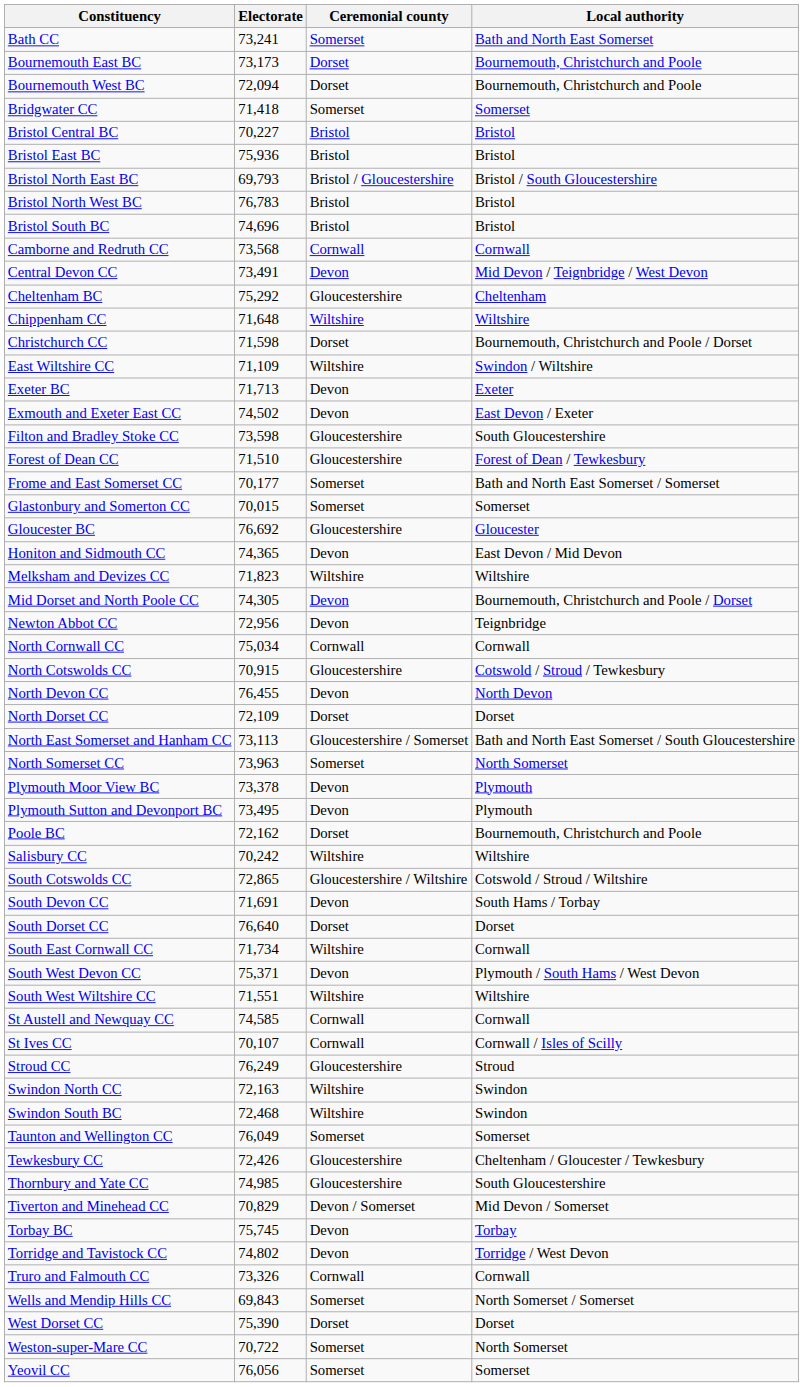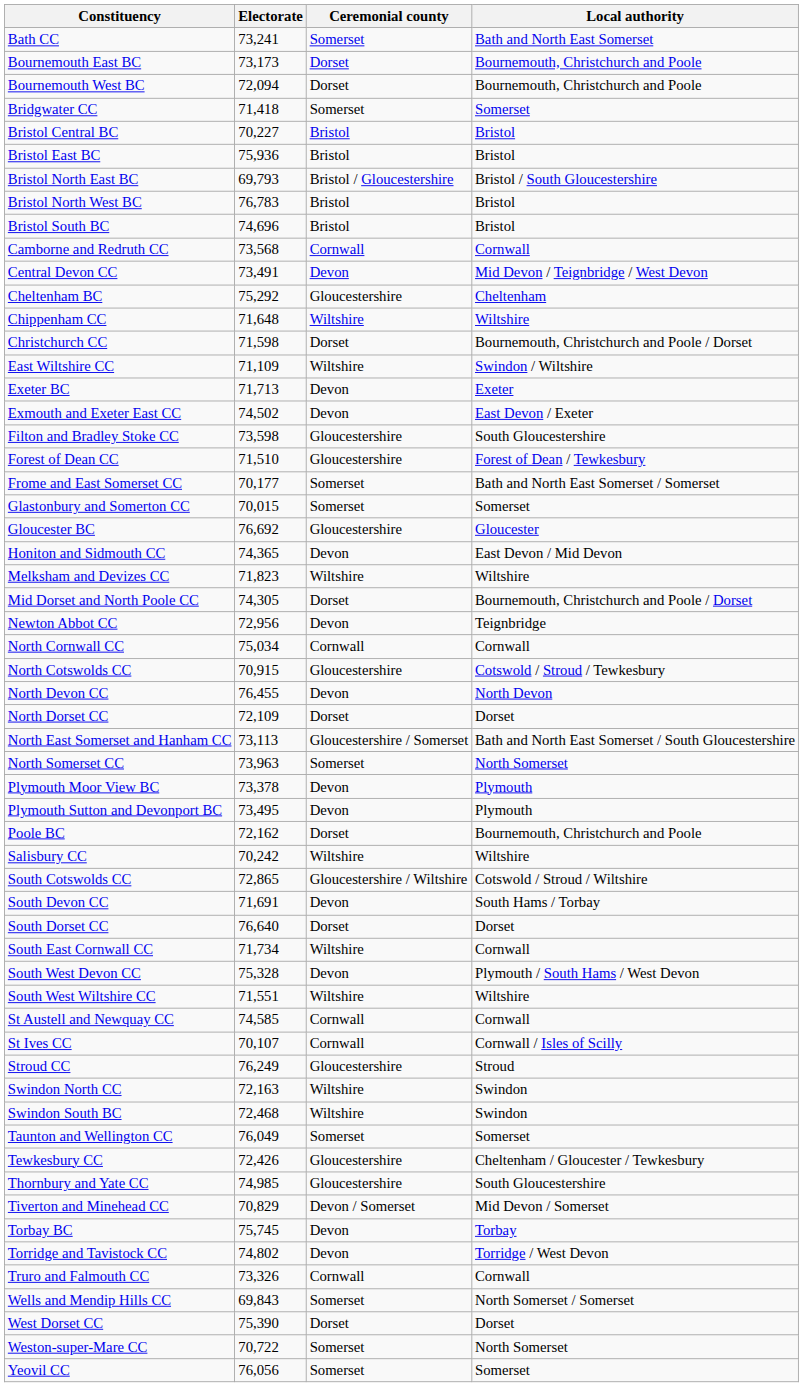Mid Dorset and North Poole CC | Ceremonial county: Devon -> Dorset
South West Devon CC | Electorate: 75,371 -> 75,328
